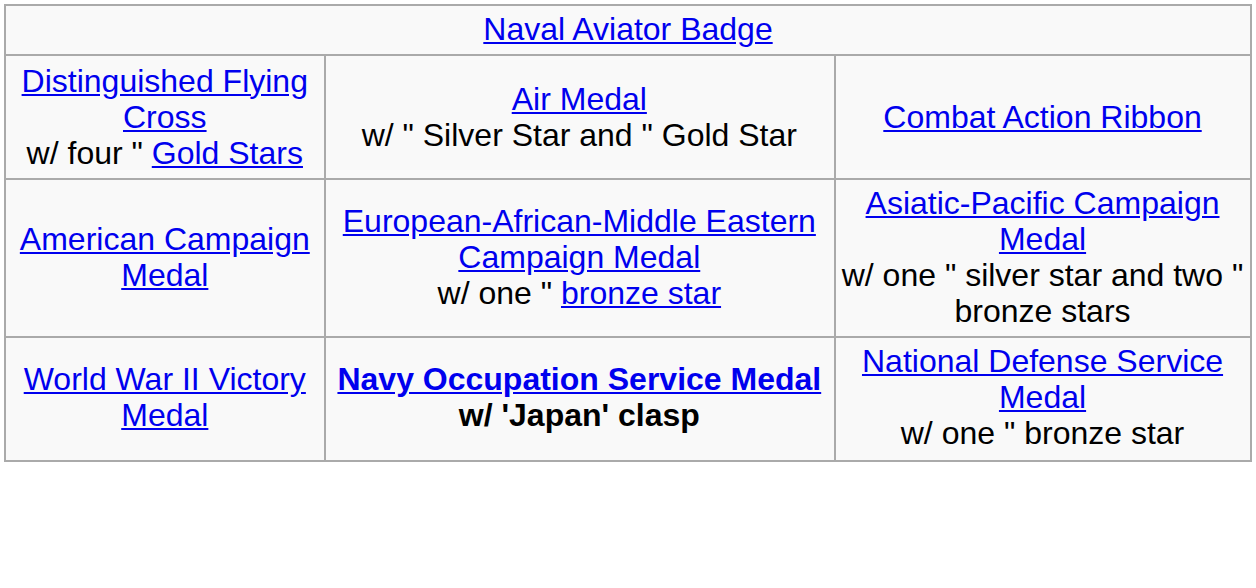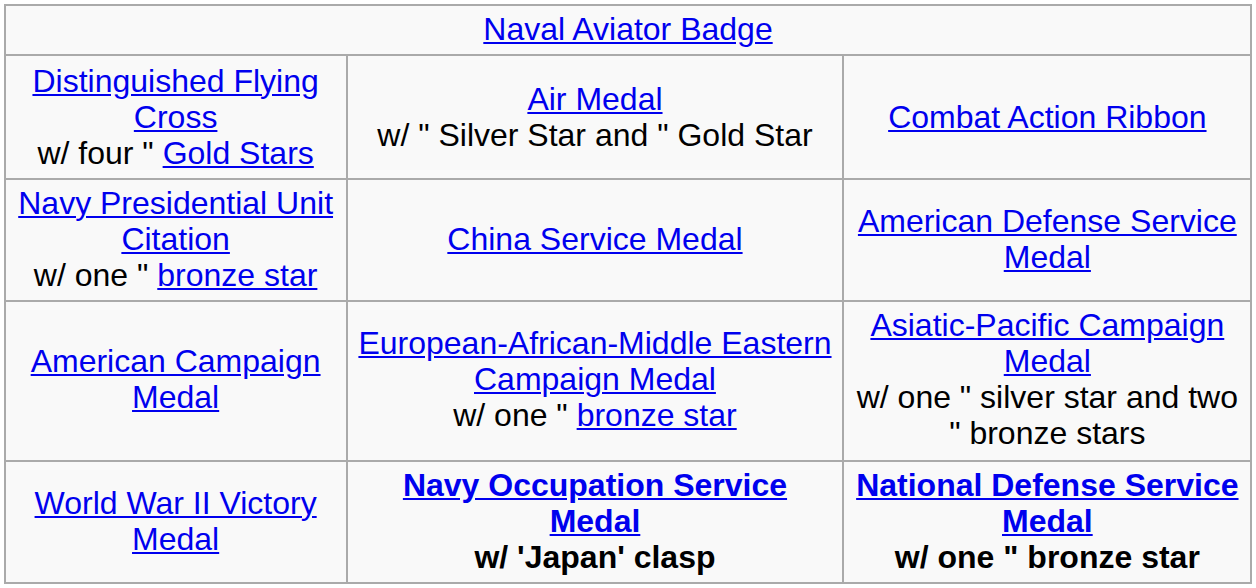+ row: Navy Presidential Unit Citation w/ one " bronze star | China Service Medal | American Defense Service Medal
World War II Victory Medal | column 3: normal -> bold
